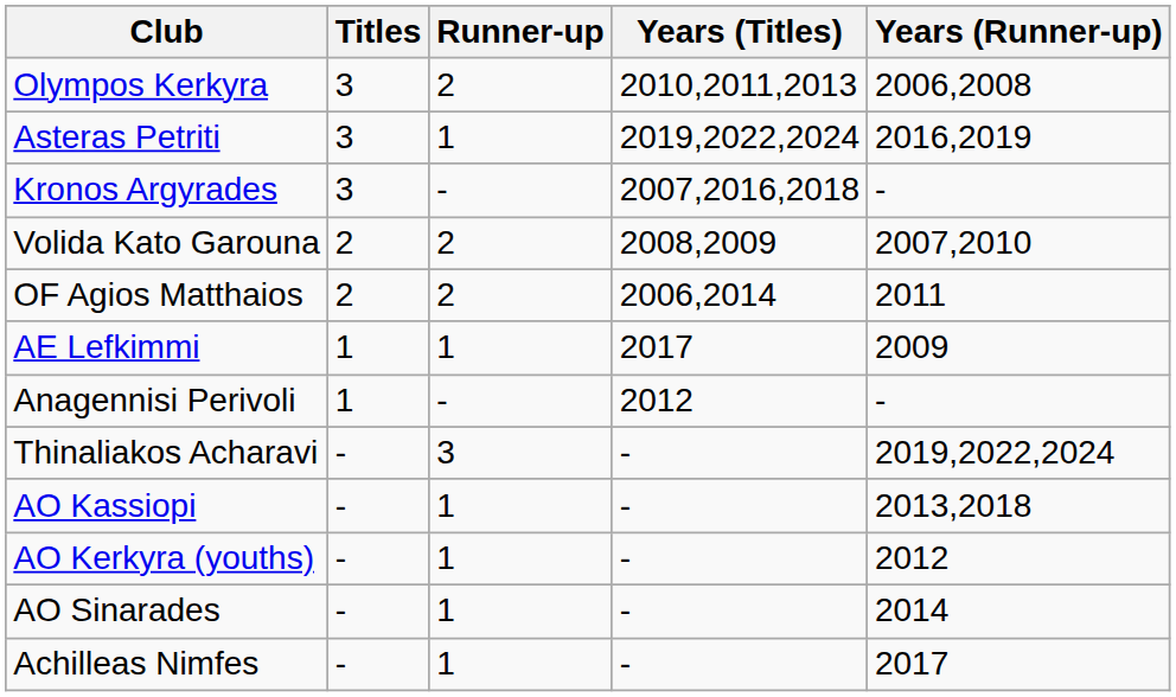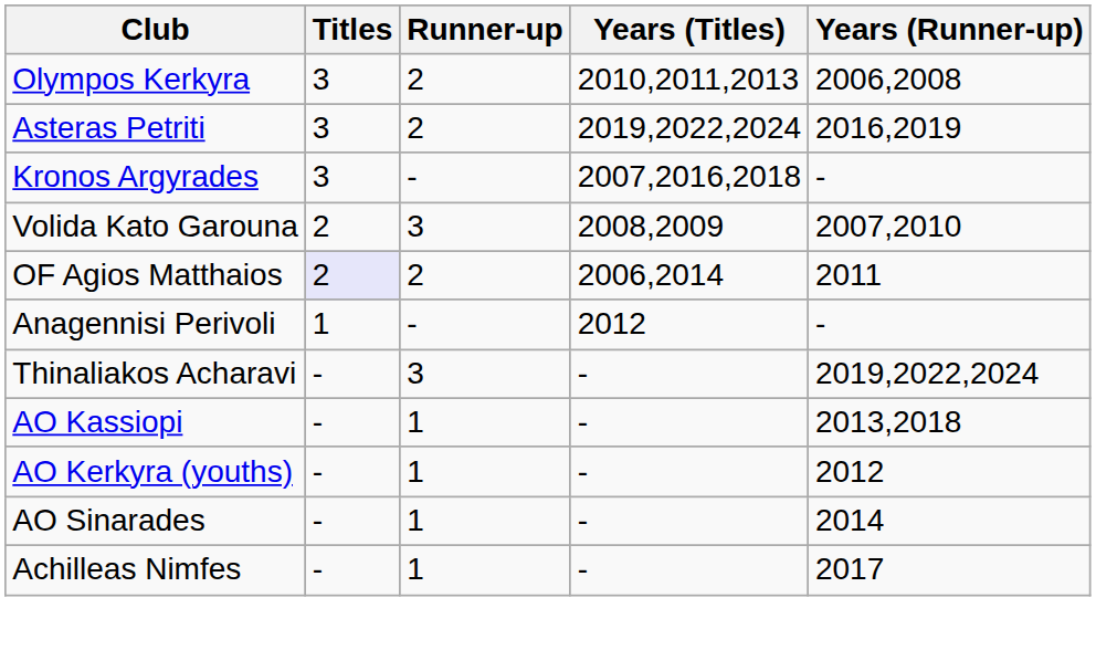Asteras Petriti | Runner-up: 1 -> 2
Volida Kato Garouna | Runner-up: 2 -> 3
OF Agios Matthaios | Titles: no background -> lavender background
- row: AE Lefkimmi | 1 | 1 | 2017 | 2009
